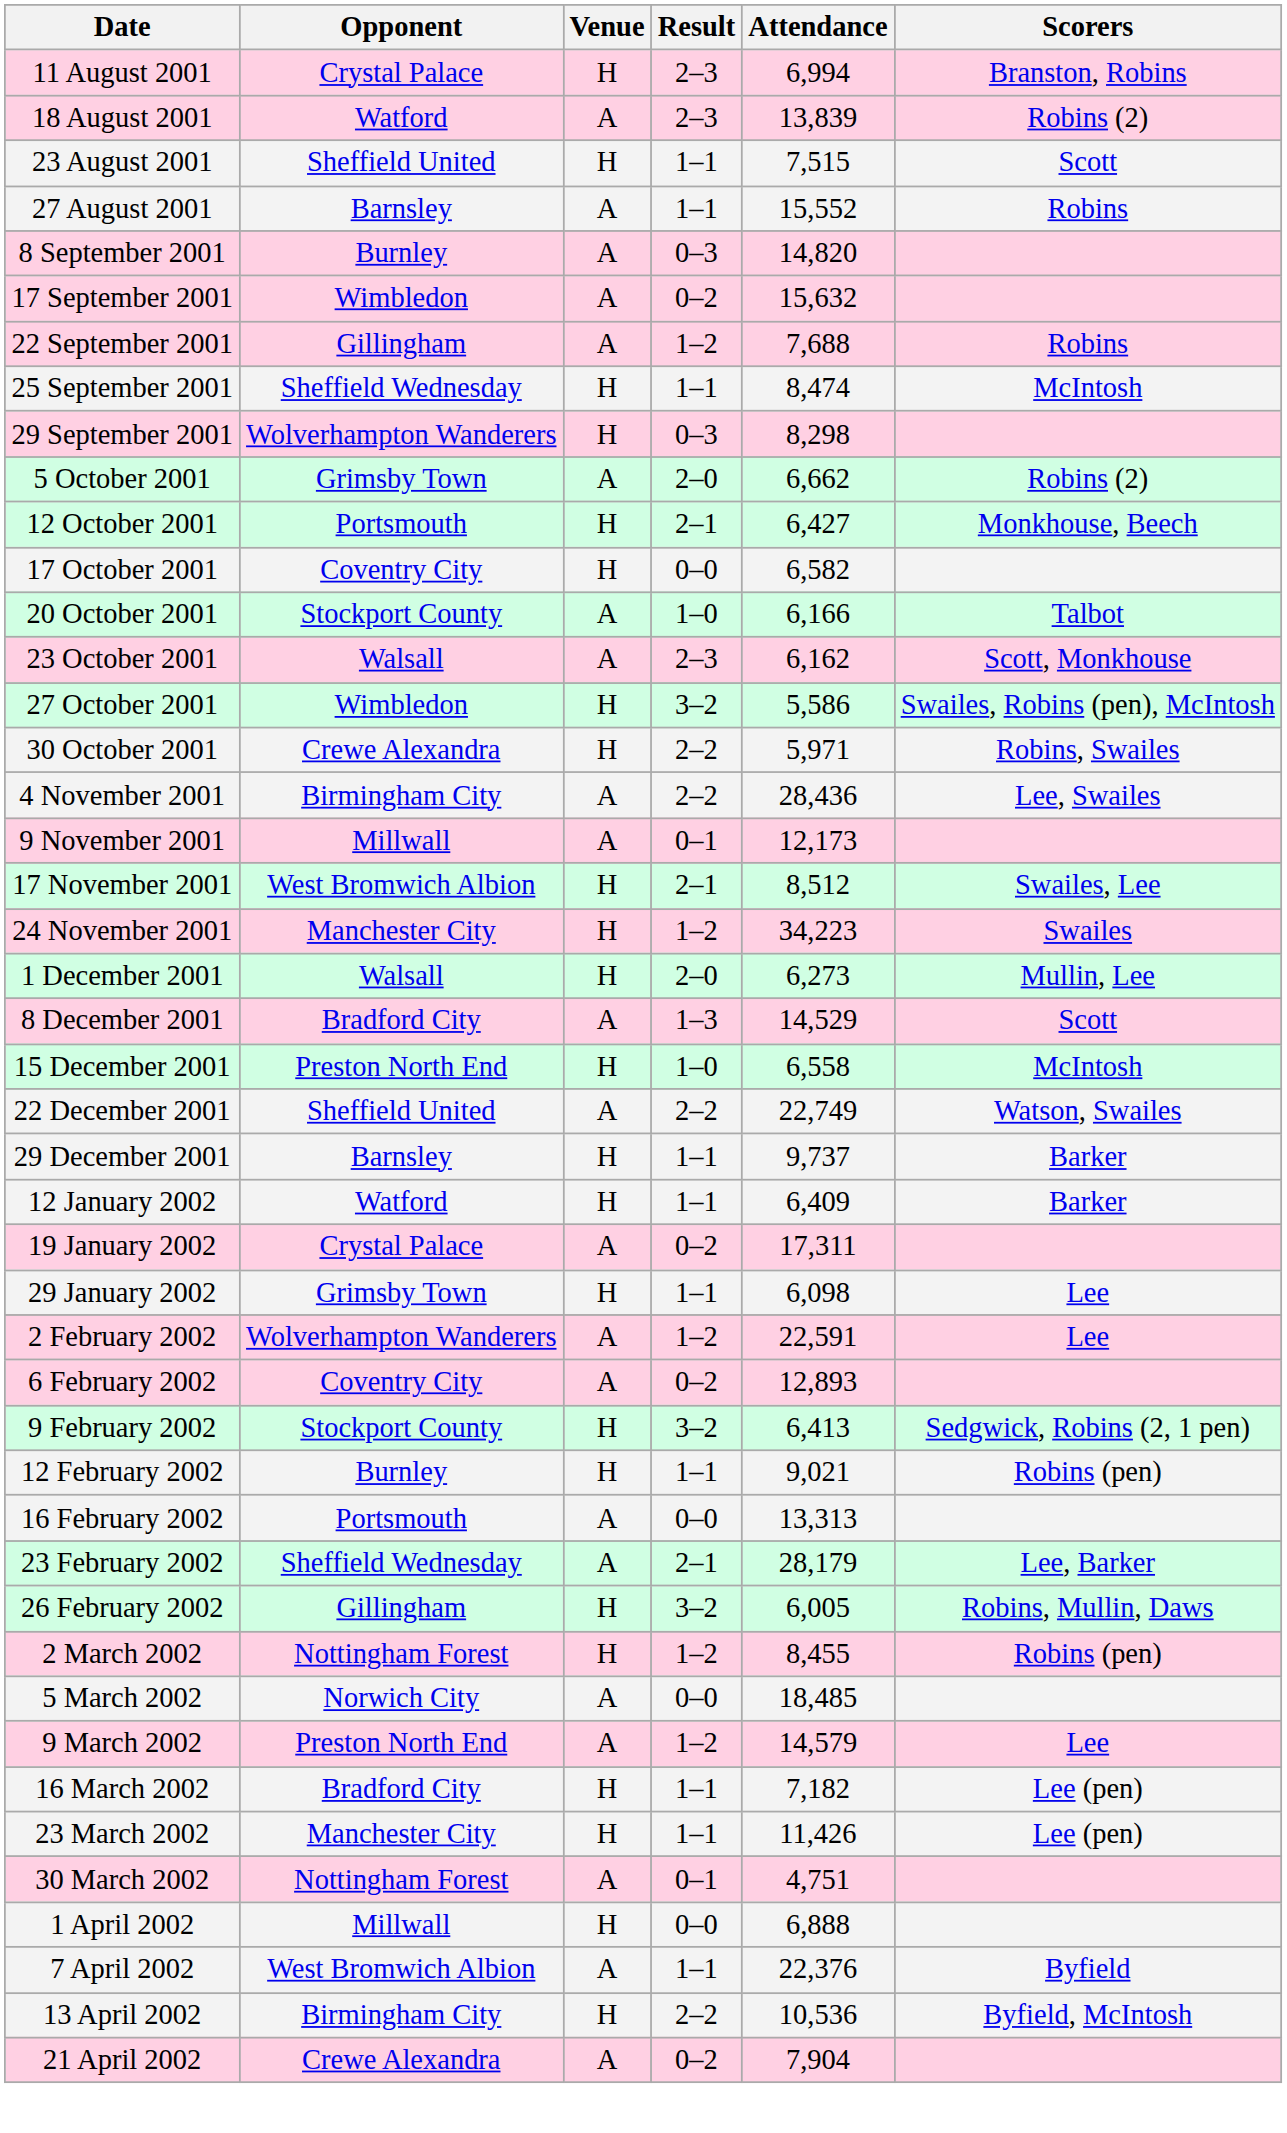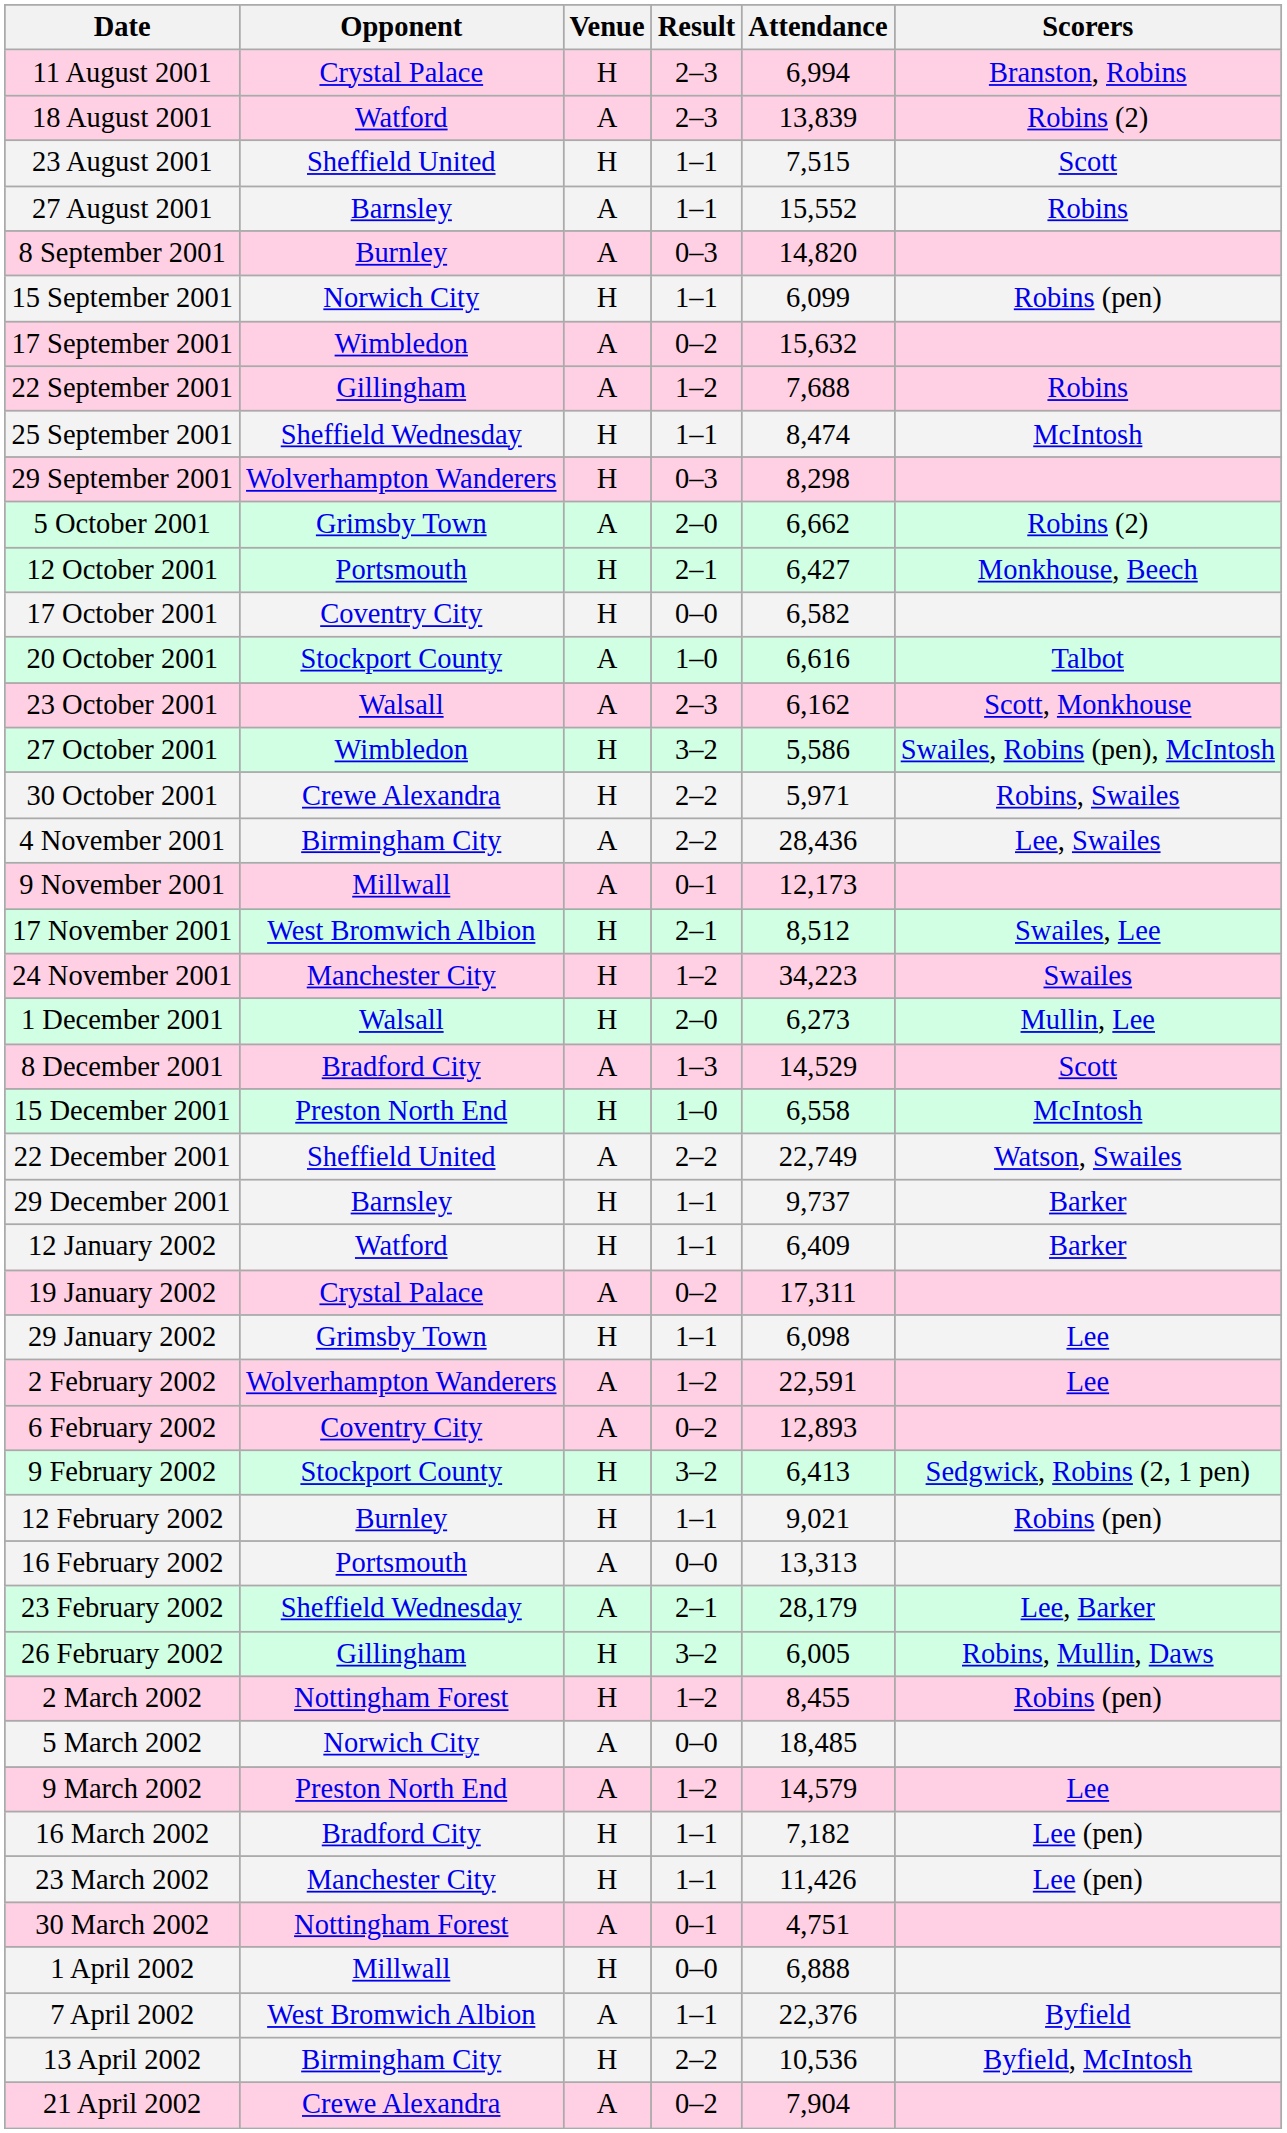+ row: 15 September 2001 | Norwich City | H | 1–1 | 6,099 | Robins (pen)
20 October 2001 | Attendance: 6,166 -> 6,616
